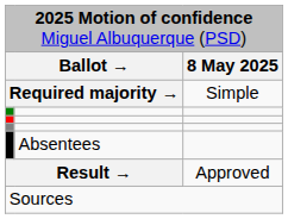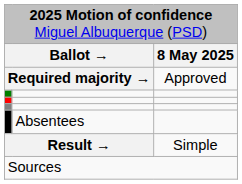Required majority → | column 3: Simple -> Approved
Result → | column 3: Approved -> Simple
